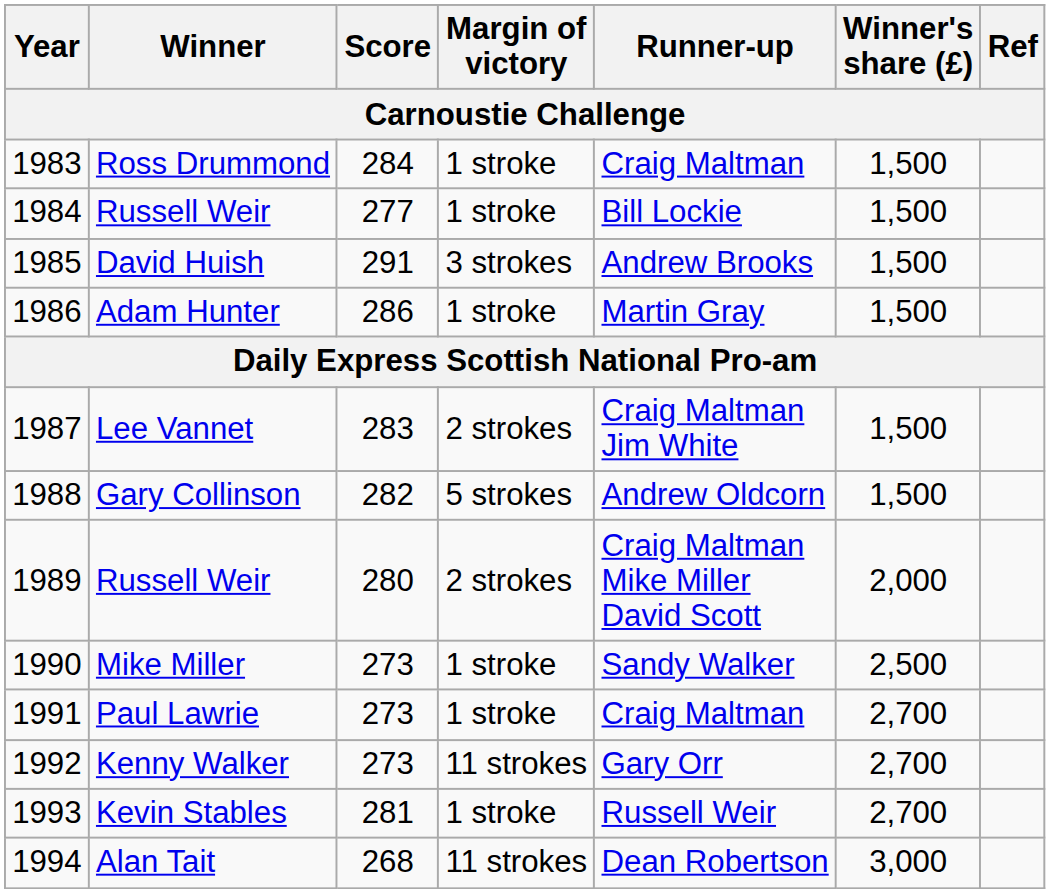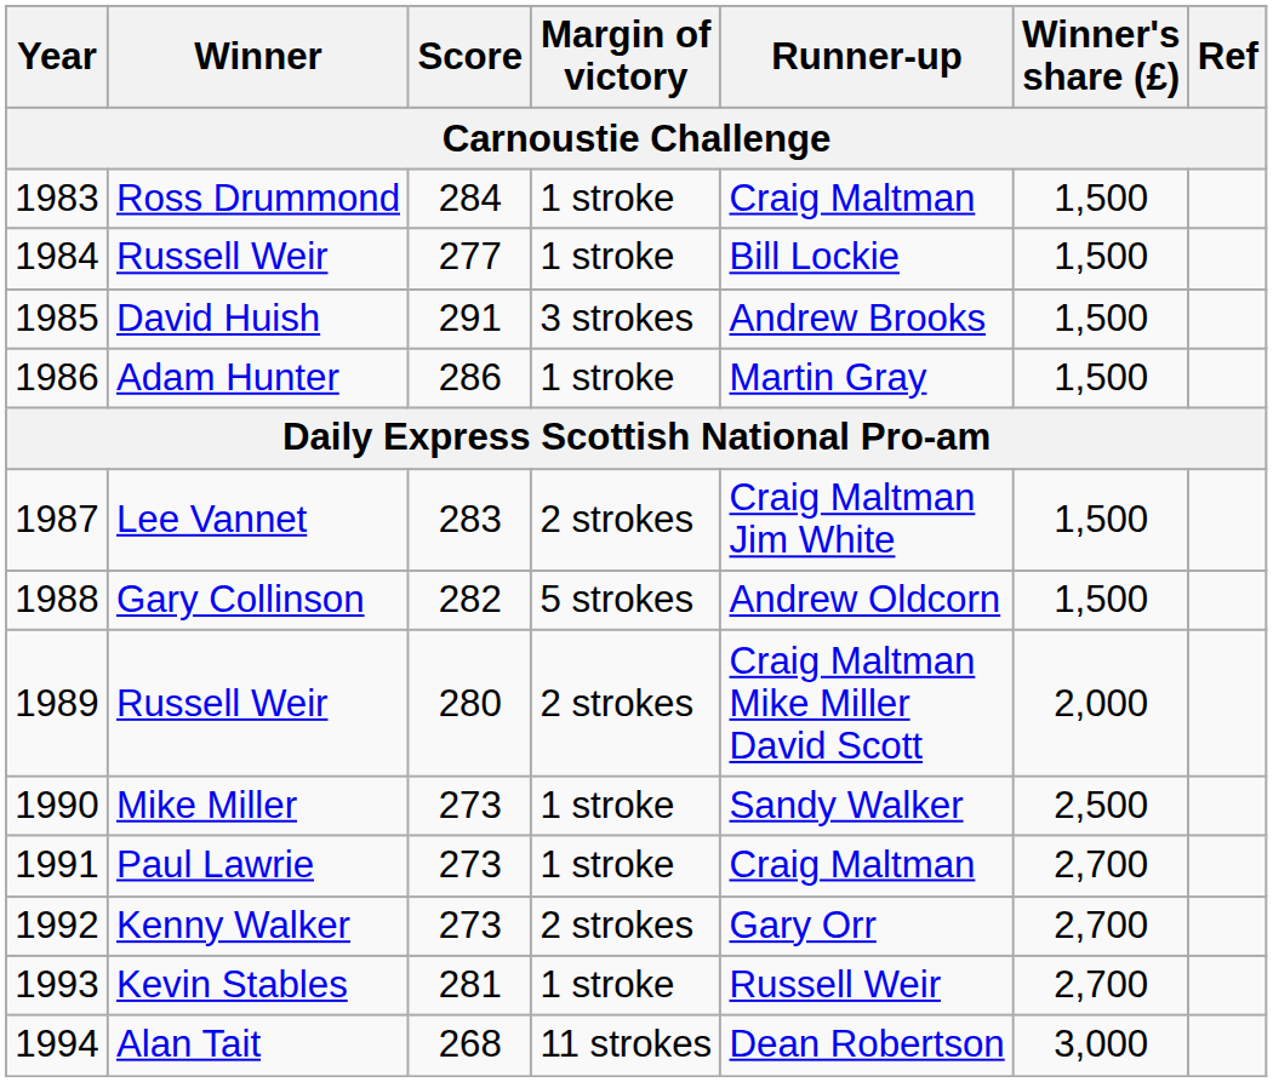Kenny Walker | Margin of victory: 11 strokes -> 2 strokes
